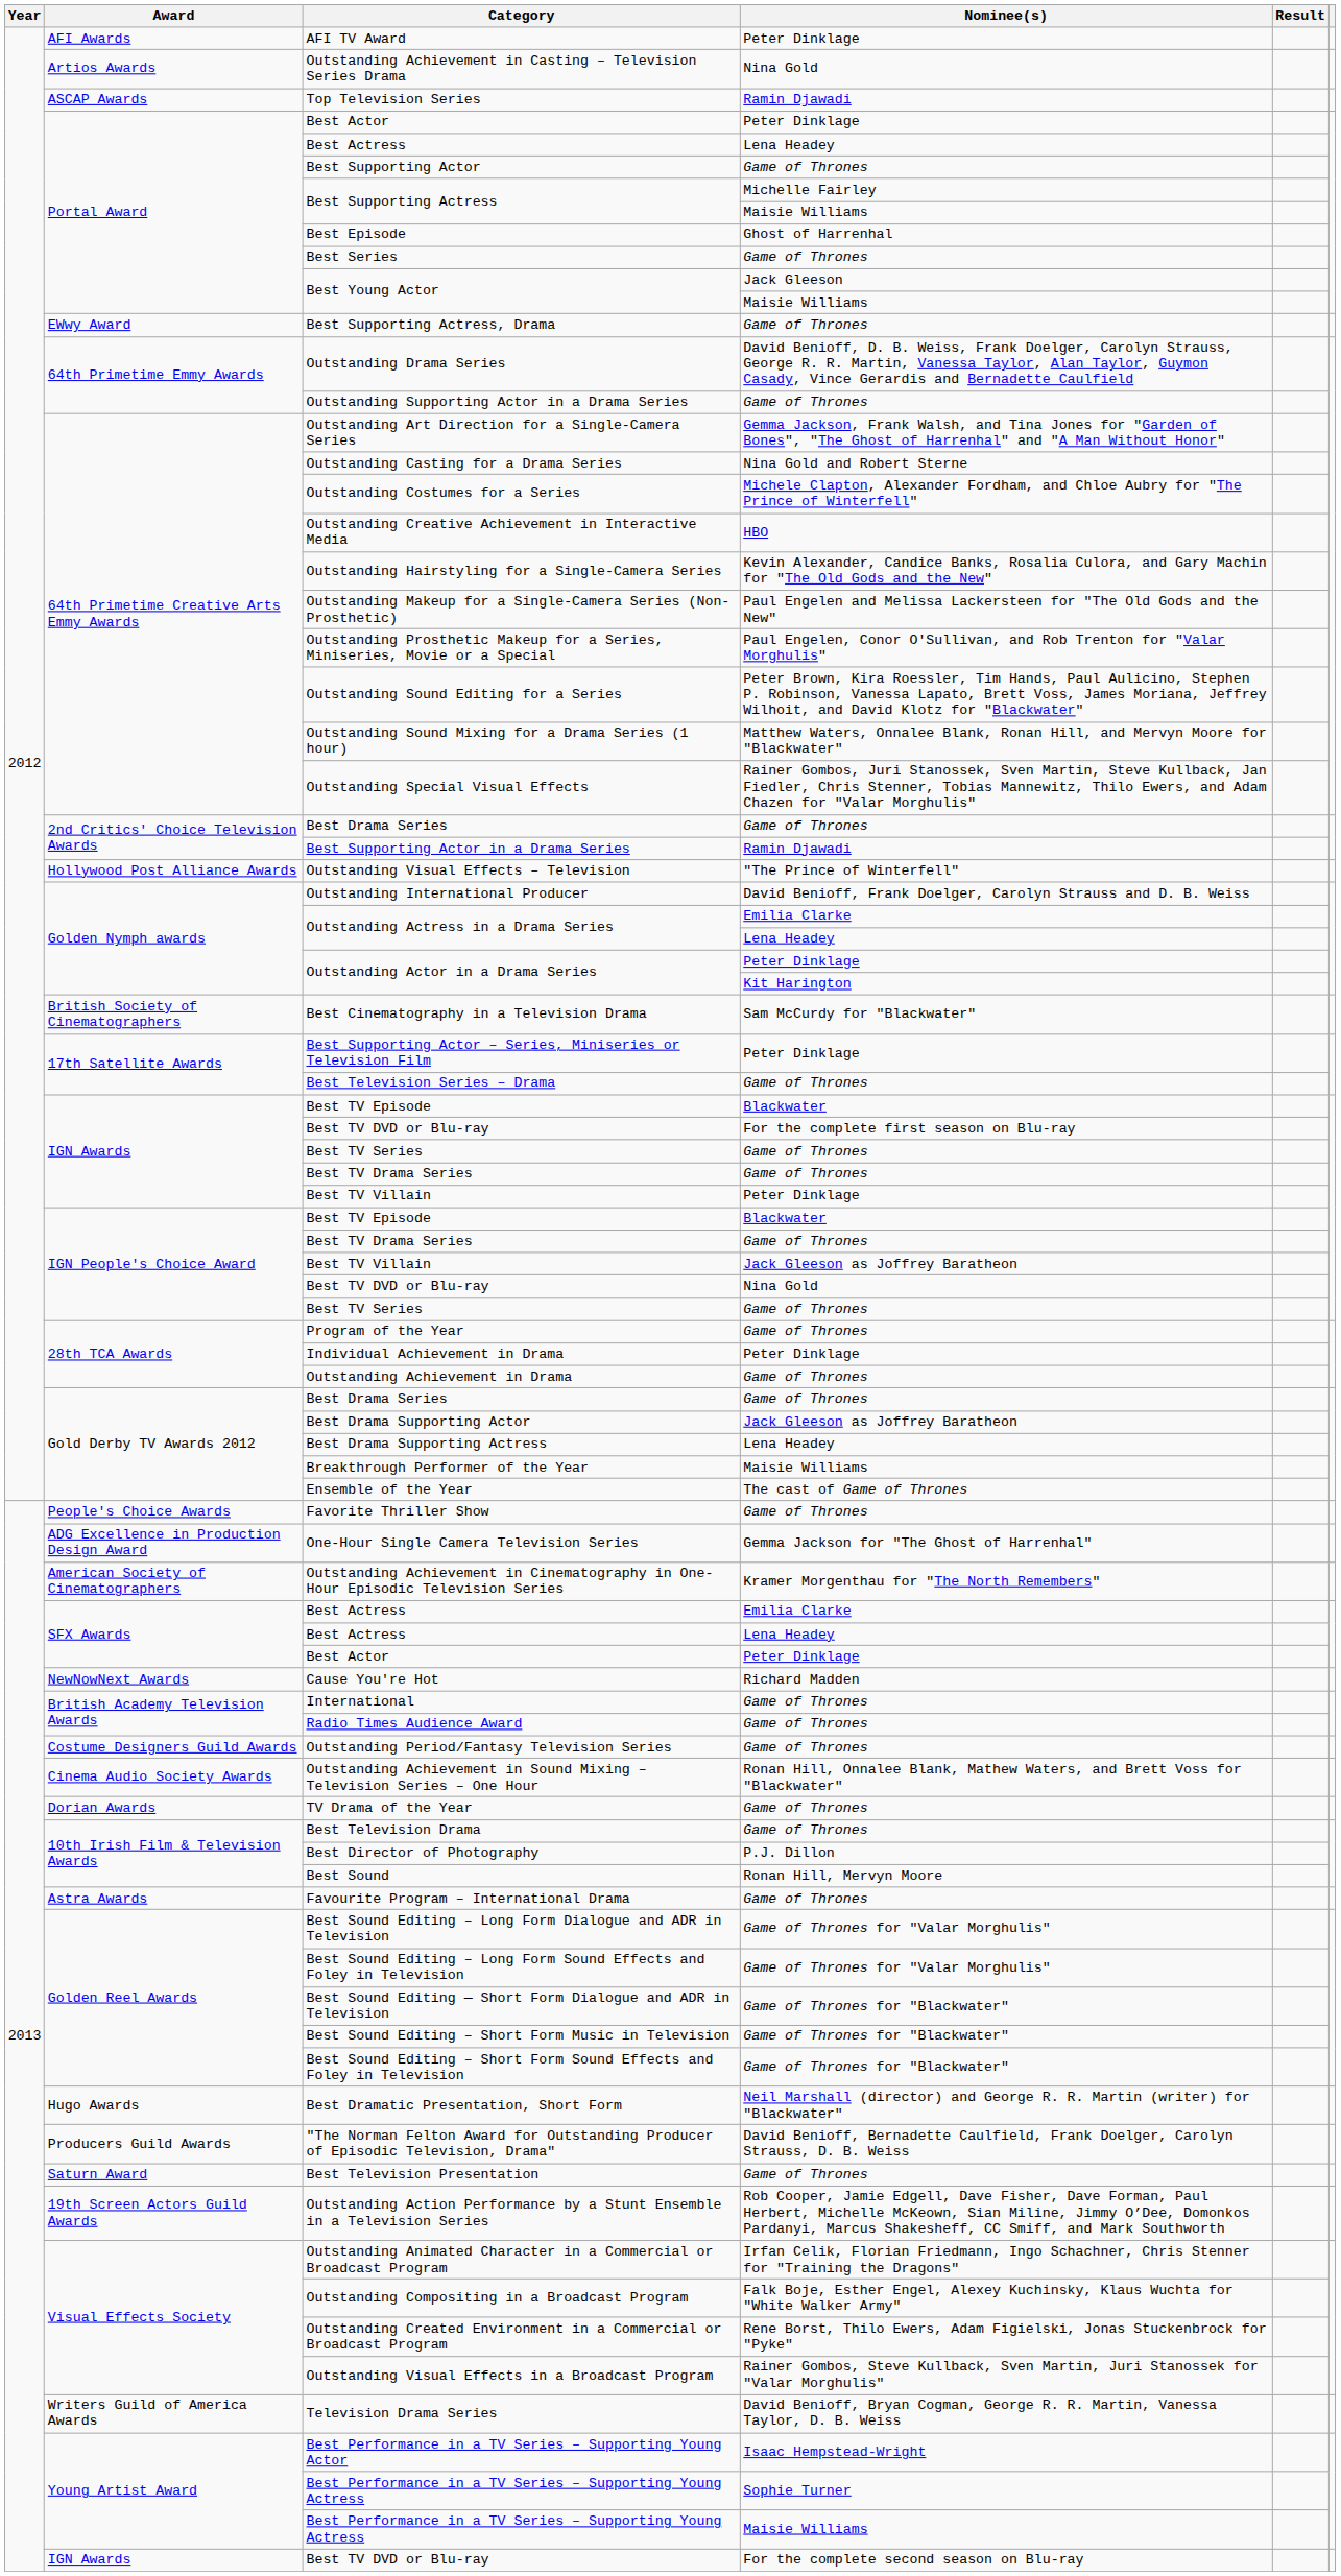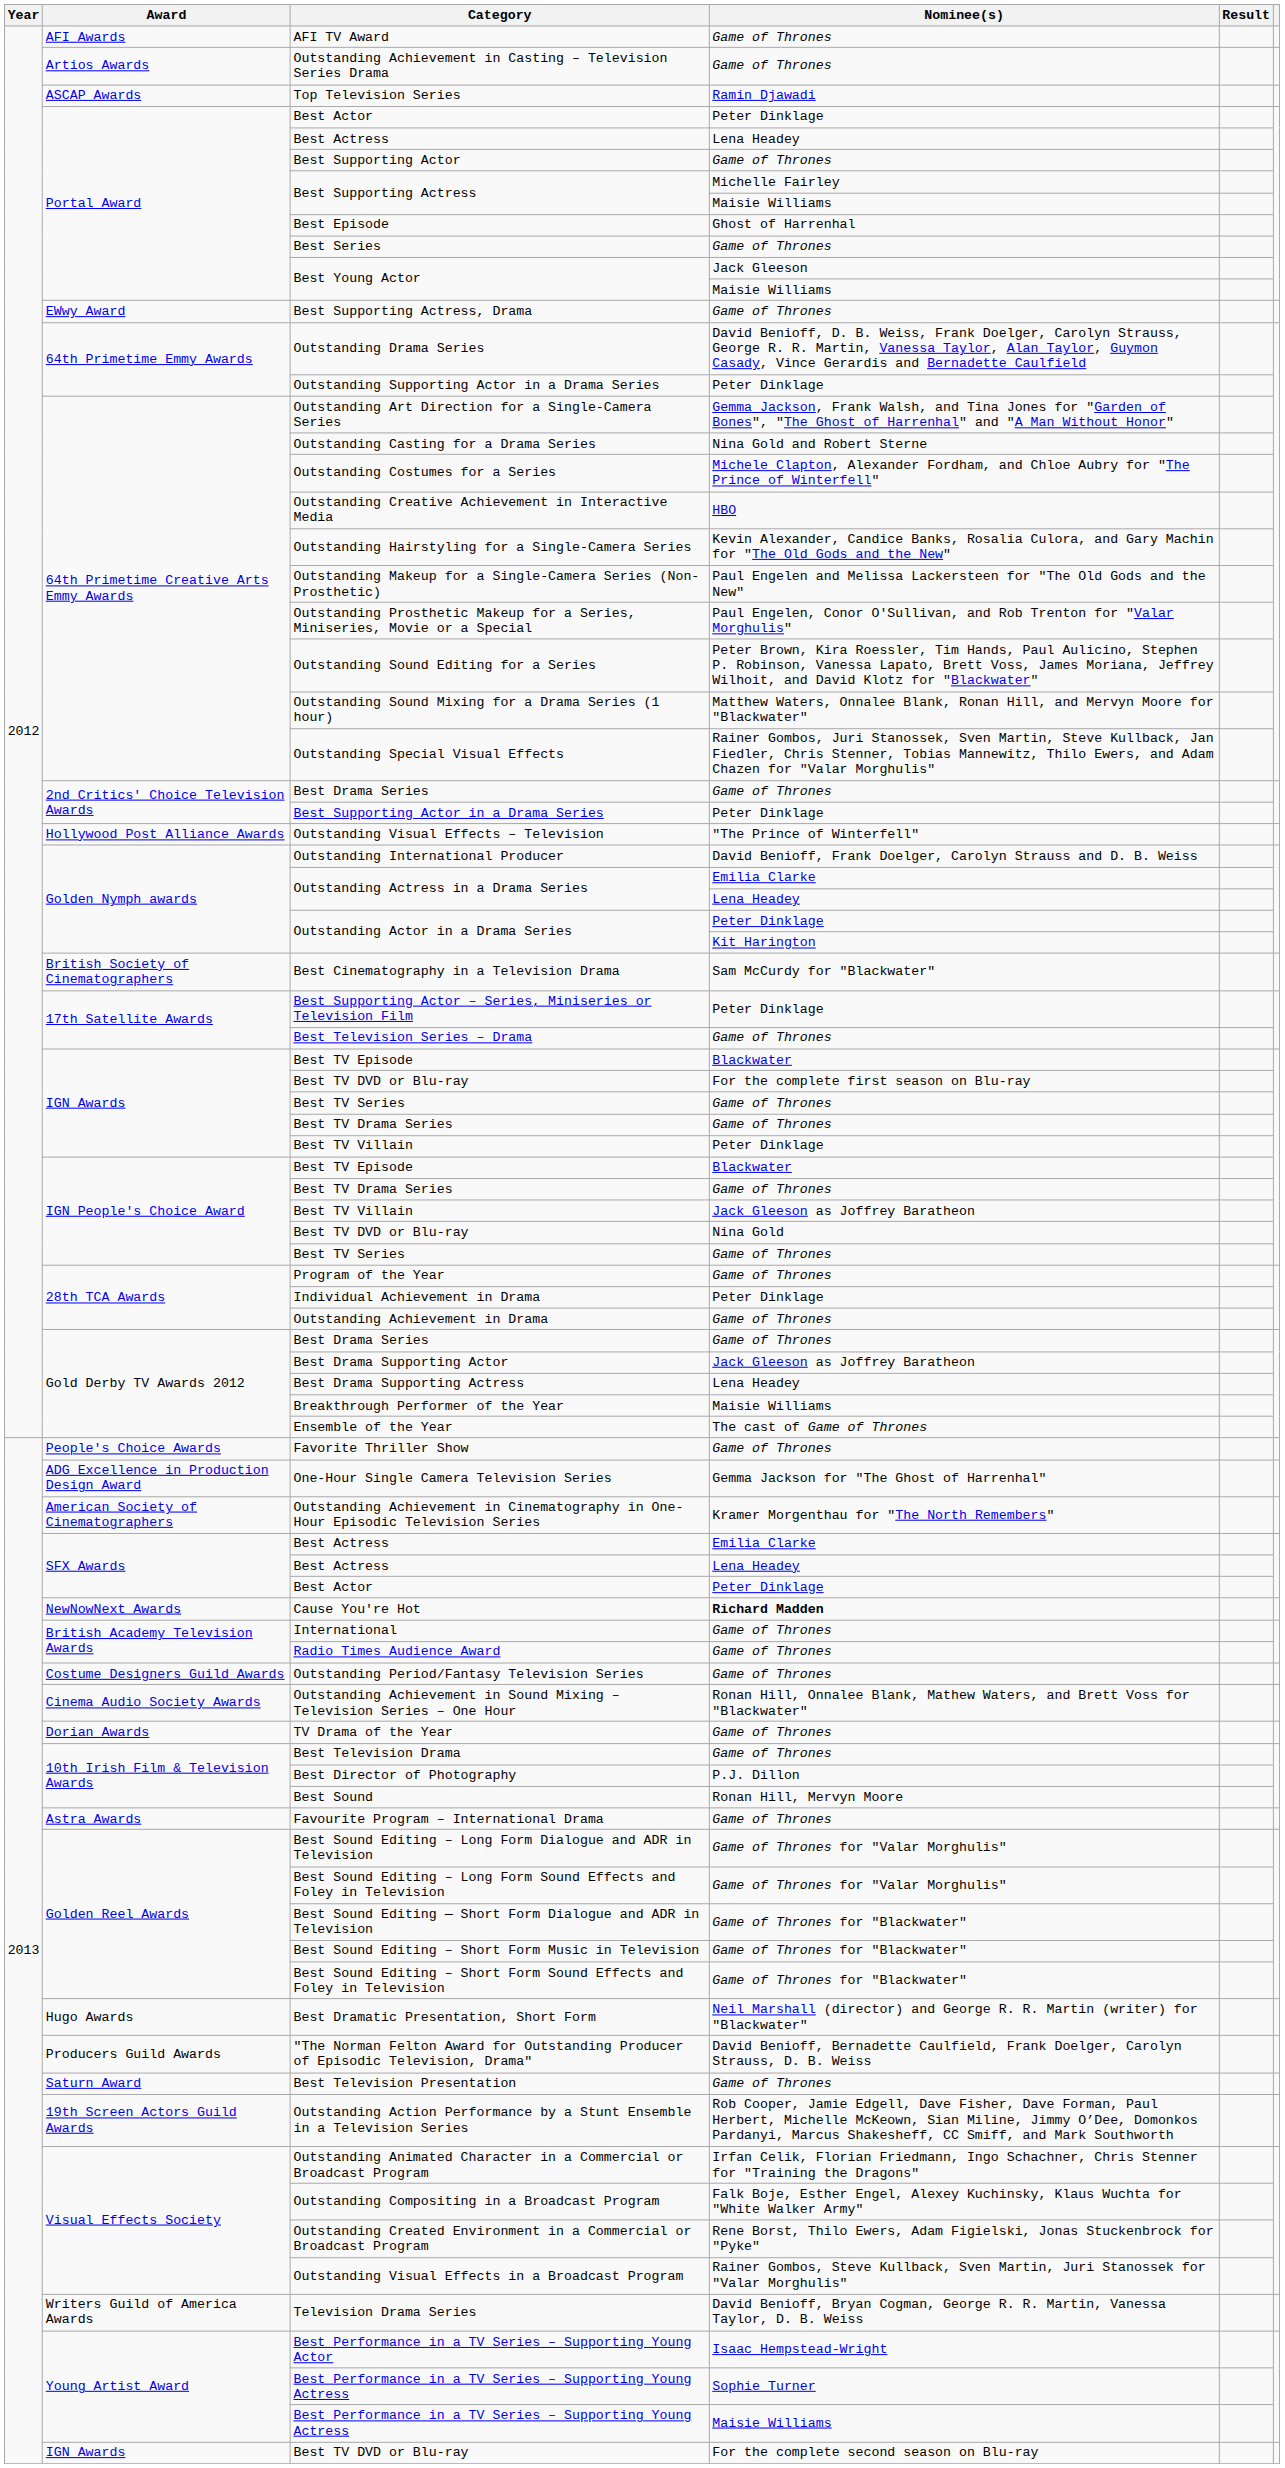AFI TV Award | Nominee(s): Peter Dinklage -> Game of Thrones
Outstanding Achievement in Casting – Television Series Drama | Nominee(s): Nina Gold -> Game of Thrones
Outstanding Supporting Actor in a Drama Series | Nominee(s): Game of Thrones -> Peter Dinklage
Best Supporting Actor in a Drama Series | Nominee(s): Ramin Djawadi -> Peter Dinklage
Cause You're Hot | Nominee(s): normal -> bold
